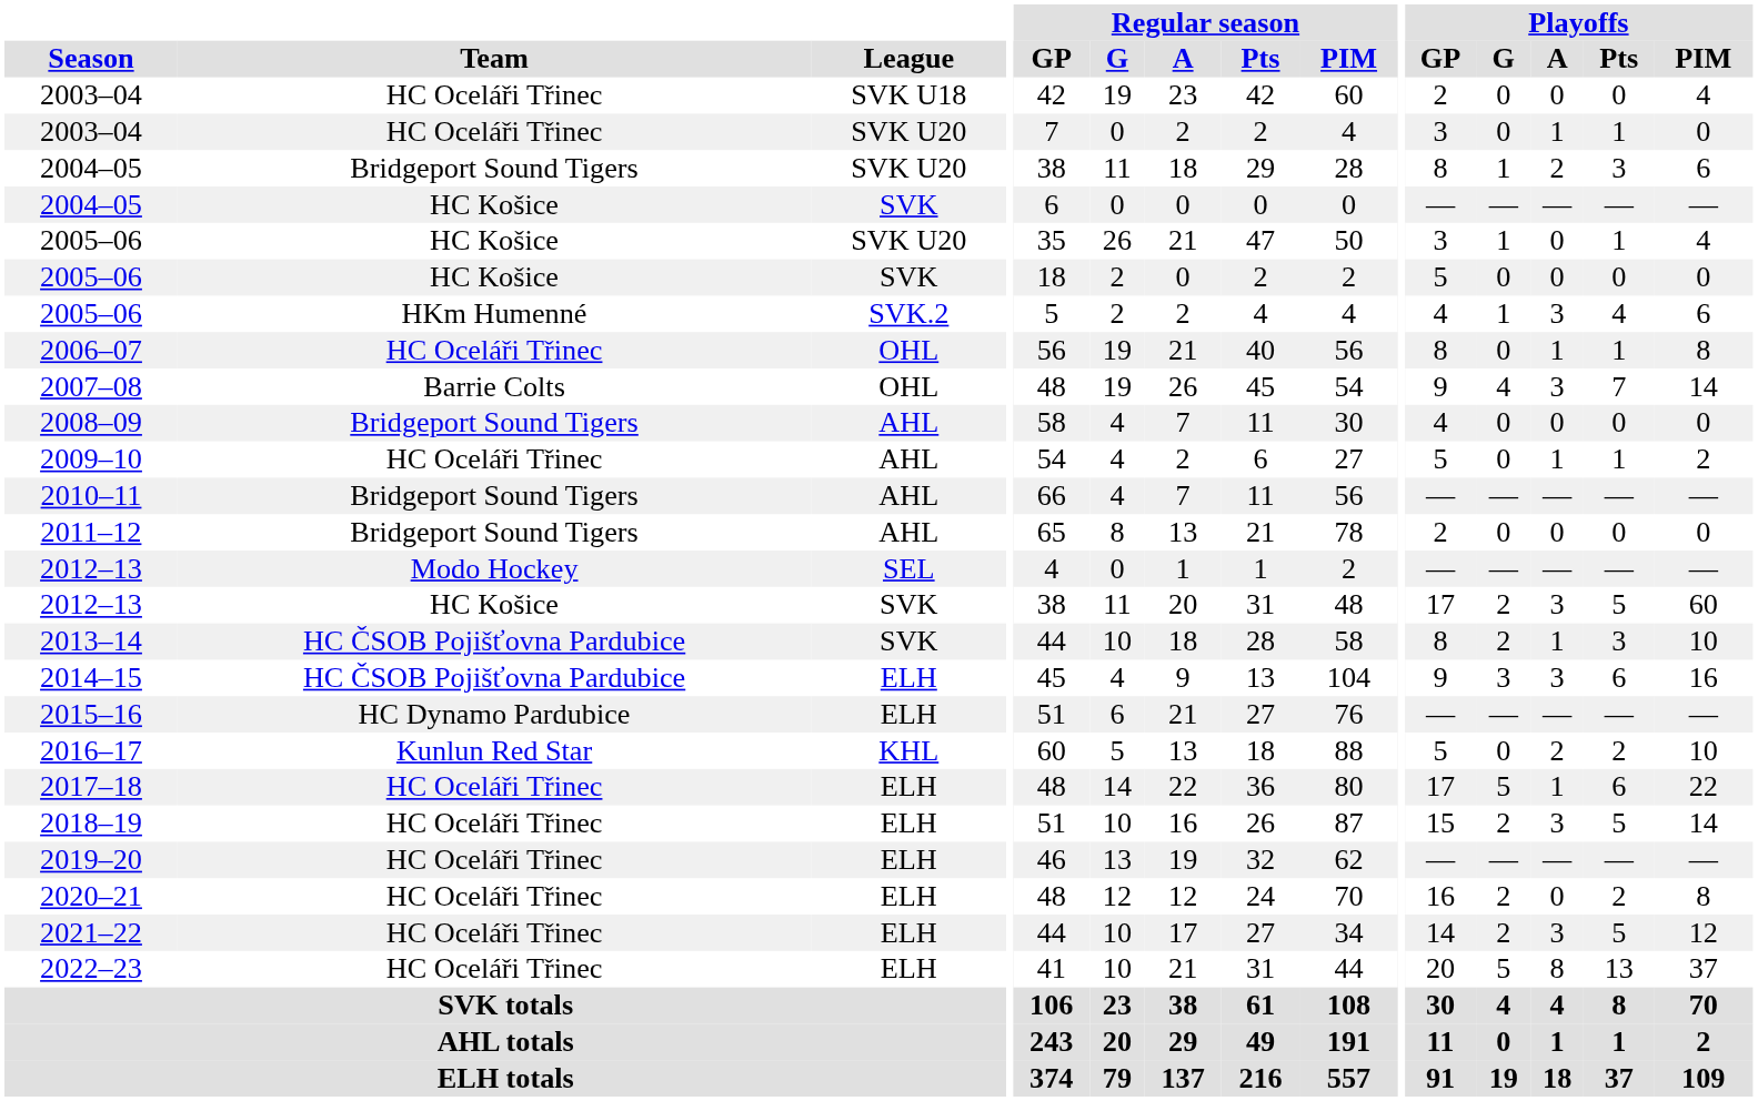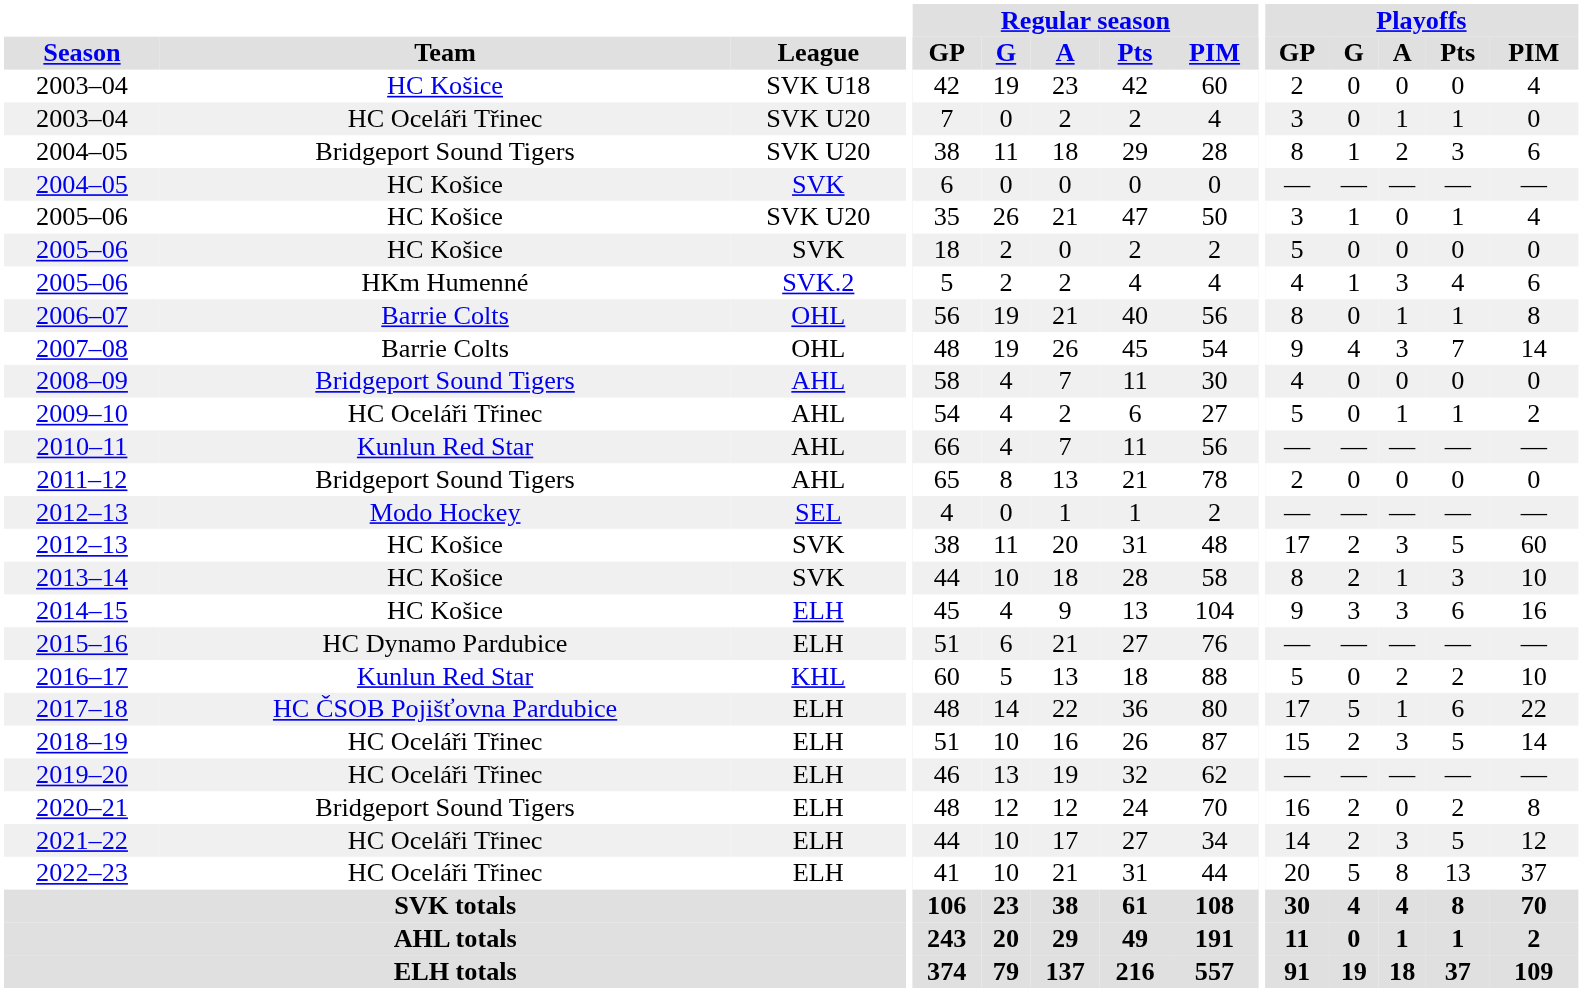2003–04 / SVK U18 | Team: HC Oceláři Třinec -> HC Košice
2006–07 | Team: HC Oceláři Třinec -> Barrie Colts
2010–11 | Team: Bridgeport Sound Tigers -> Kunlun Red Star
2013–14 | Team: HC ČSOB Pojišťovna Pardubice -> HC Košice
2014–15 | Team: HC ČSOB Pojišťovna Pardubice -> HC Košice
2017–18 | Team: HC Oceláři Třinec -> HC ČSOB Pojišťovna Pardubice
2020–21 | Team: HC Oceláři Třinec -> Bridgeport Sound Tigers
